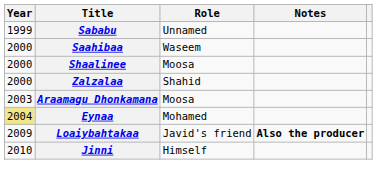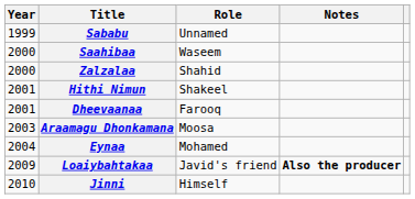- row: 2000 | Shaalinee | Moosa
+ row: 2001 | Hithi Nimun | Shakeel
+ row: 2001 | Dheevaanaa | Farooq
Eynaa | Year: khaki background -> no background
